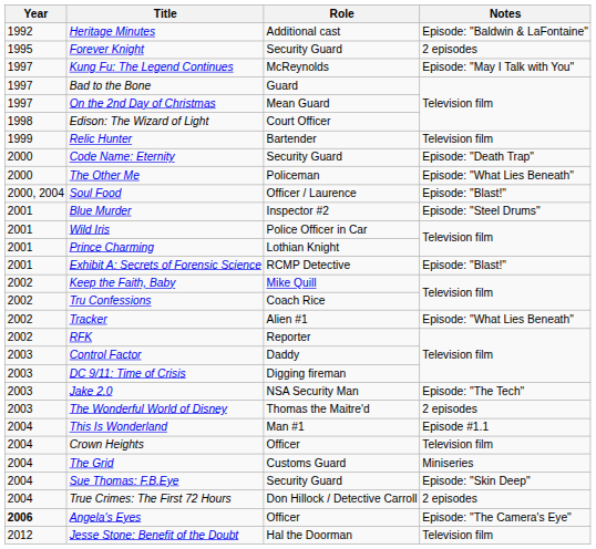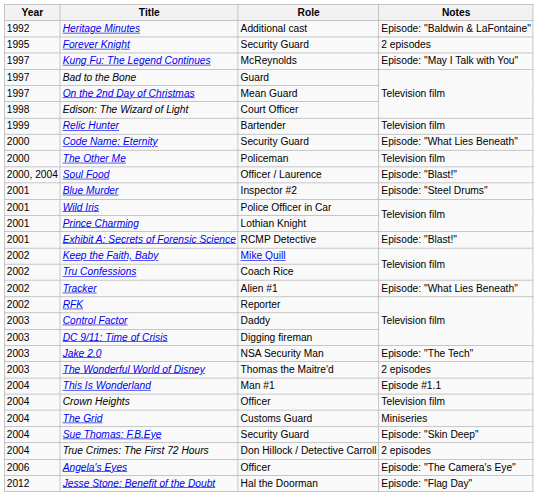Code Name: Eternity | Notes: Episode: "Death Trap" -> Episode: "What Lies Beneath"
The Other Me | Notes: Episode: "What Lies Beneath" -> Television film
Angela's Eyes | Year: bold -> normal
Jesse Stone: Benefit of the Doubt | Notes: Television film -> Episode: "Flag Day"
